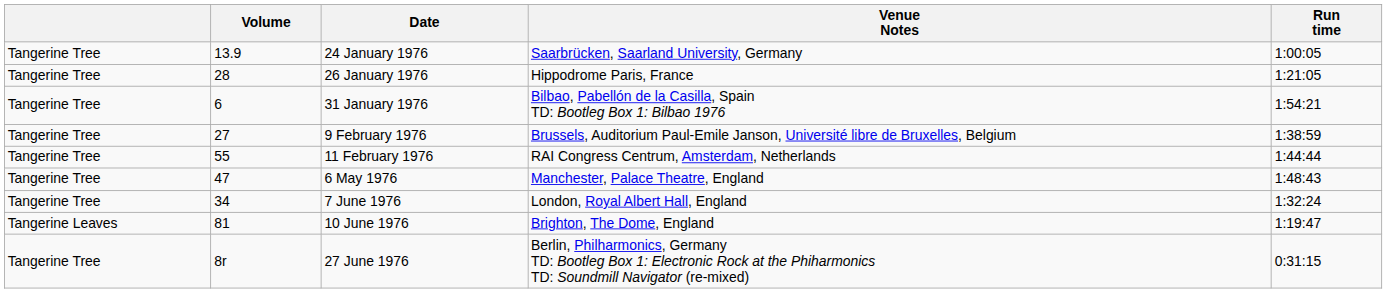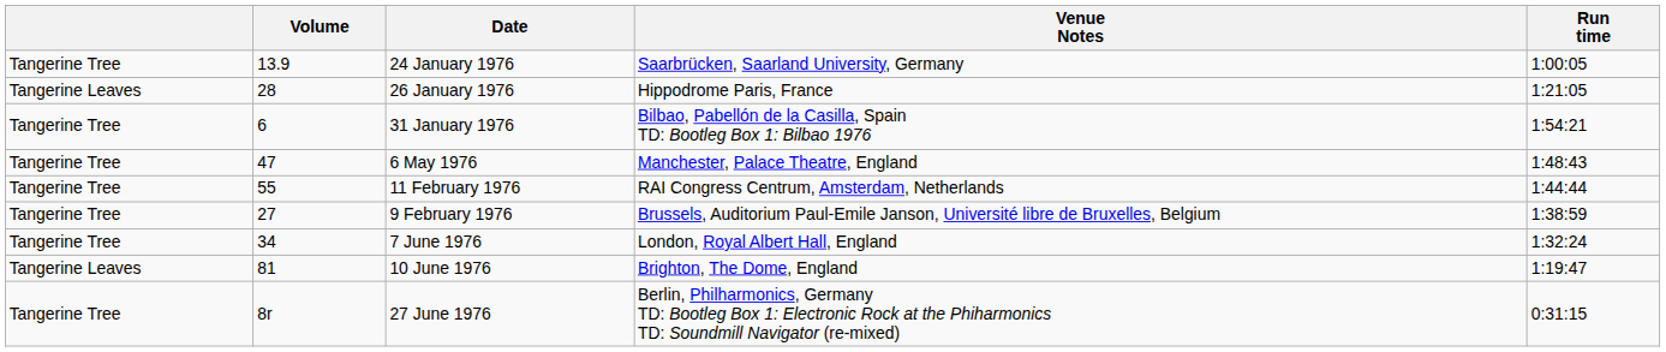26 January 1976 | column 1: Tangerine Tree -> Tangerine Leaves
rows swapped: 9 February 1976 <-> 6 May 1976
